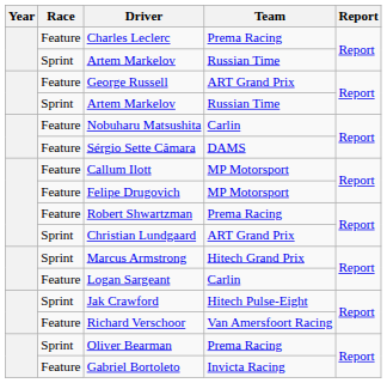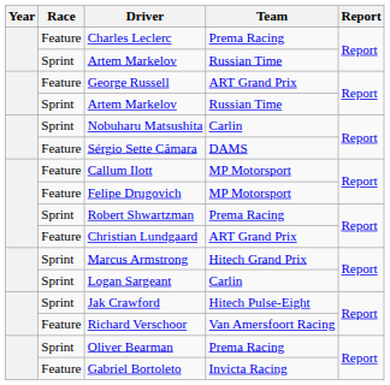Nobuharu Matsushita | Race: Feature -> Sprint
Robert Shwartzman | Race: Feature -> Sprint
Christian Lundgaard | Race: Sprint -> Feature
Logan Sargeant | Race: Feature -> Sprint
